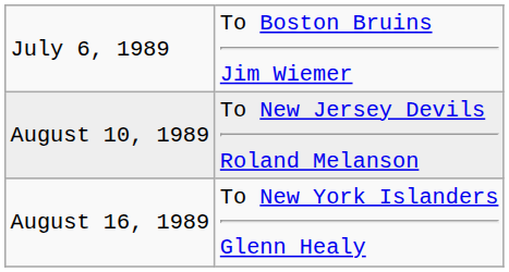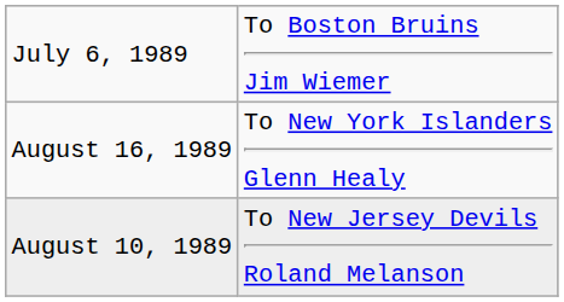rows swapped: August 10, 1989 <-> August 16, 1989
